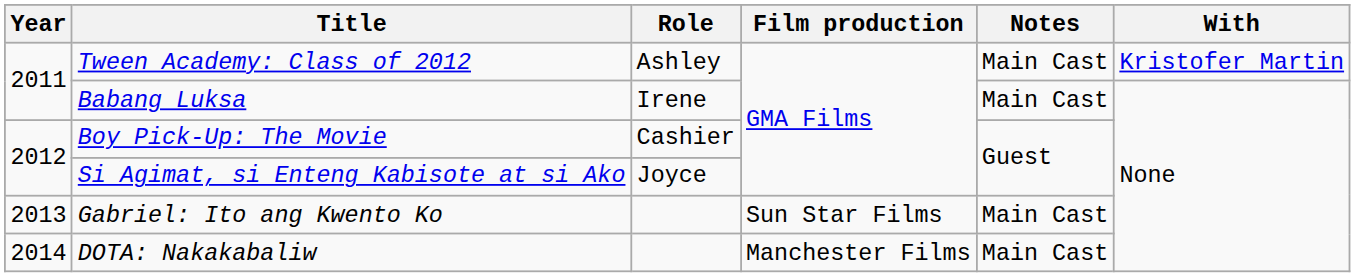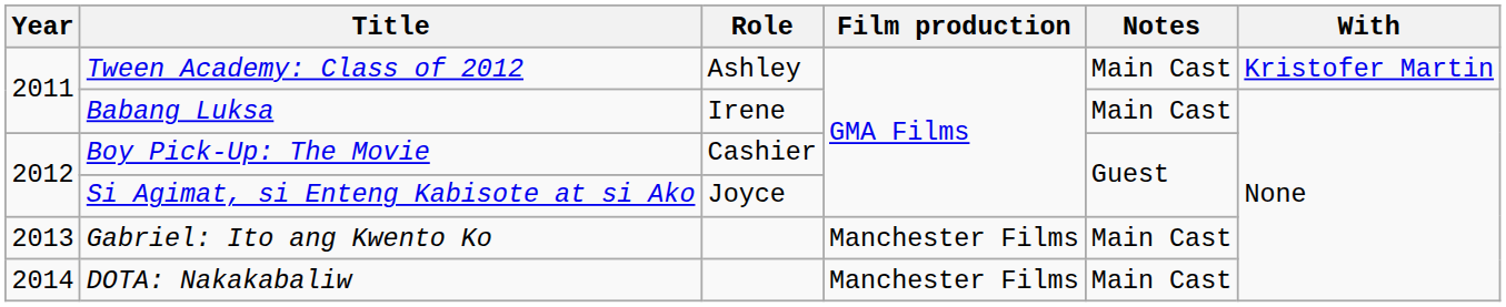Gabriel: Ito ang Kwento Ko | Film production: Sun Star Films -> Manchester Films
